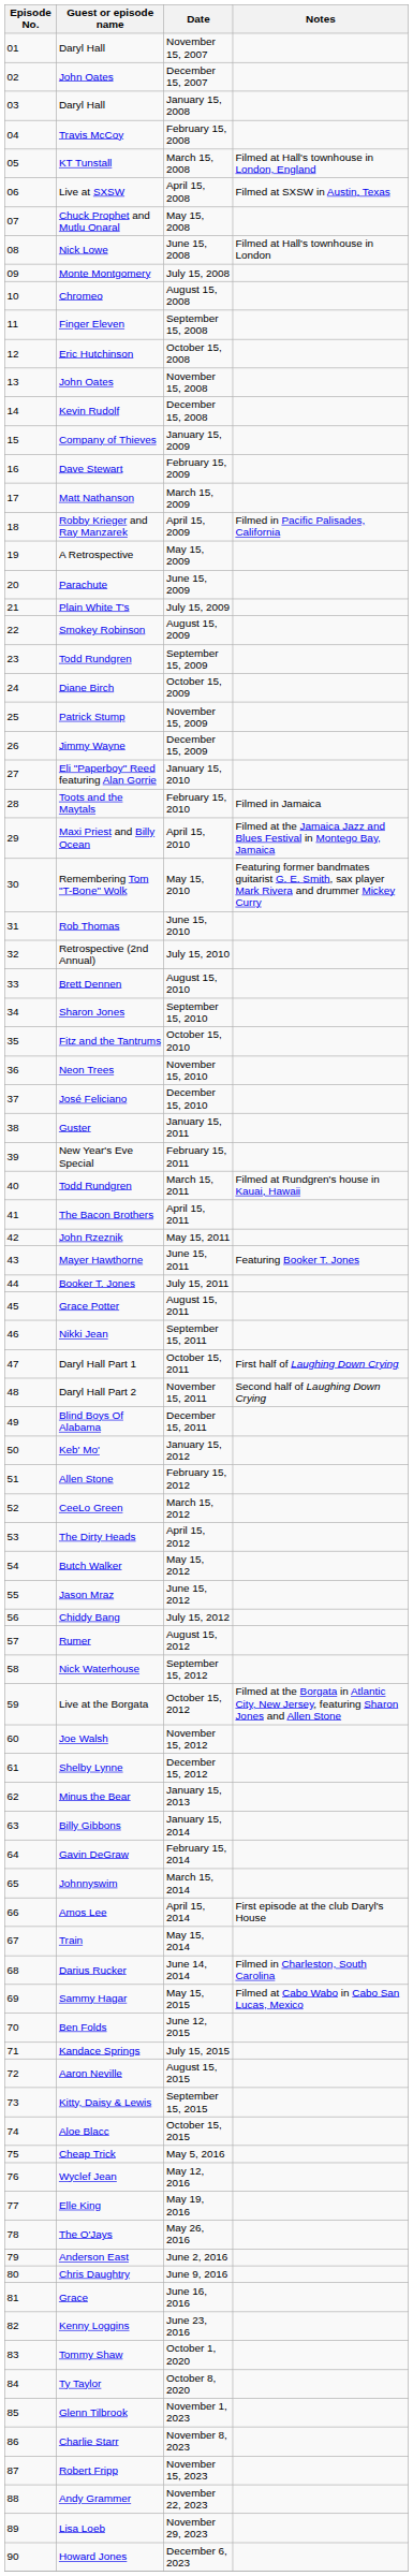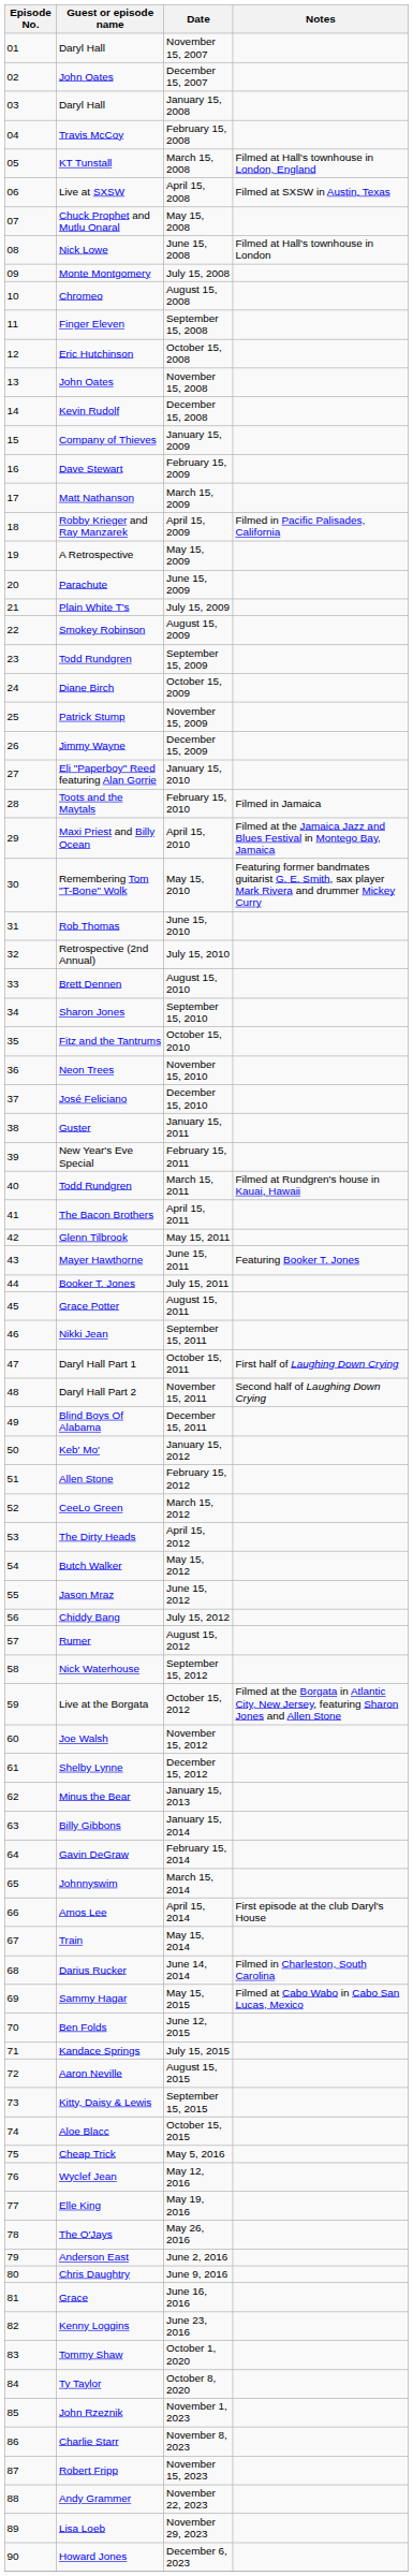May 15, 2011 | Guest or episode name: John Rzeznik -> Glenn Tilbrook
November 1, 2023 | Guest or episode name: Glenn Tilbrook -> John Rzeznik
